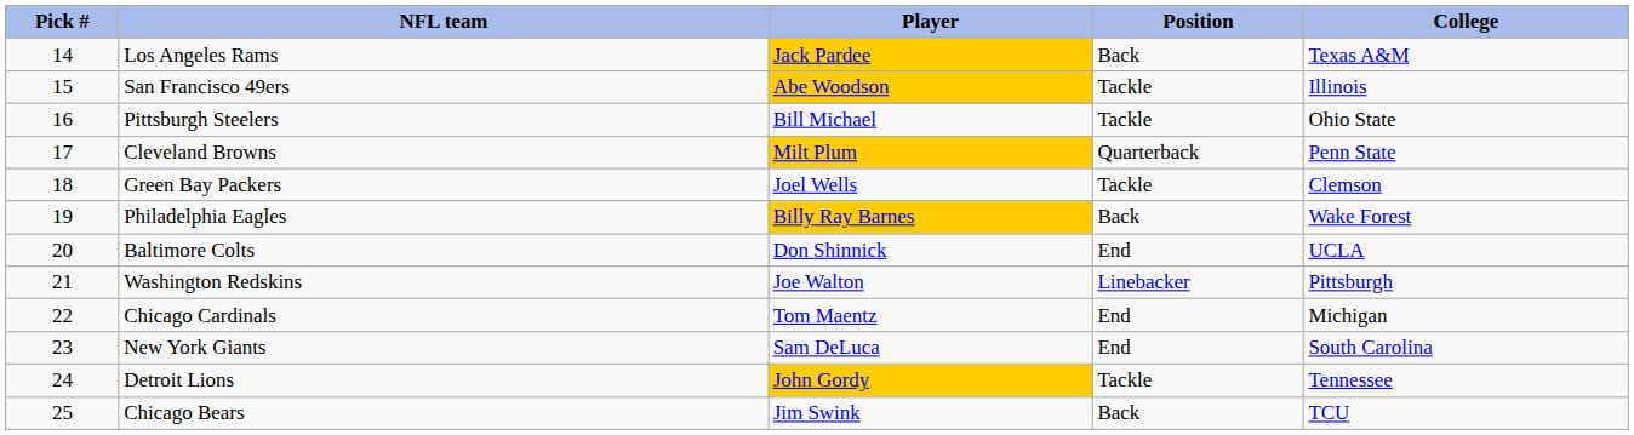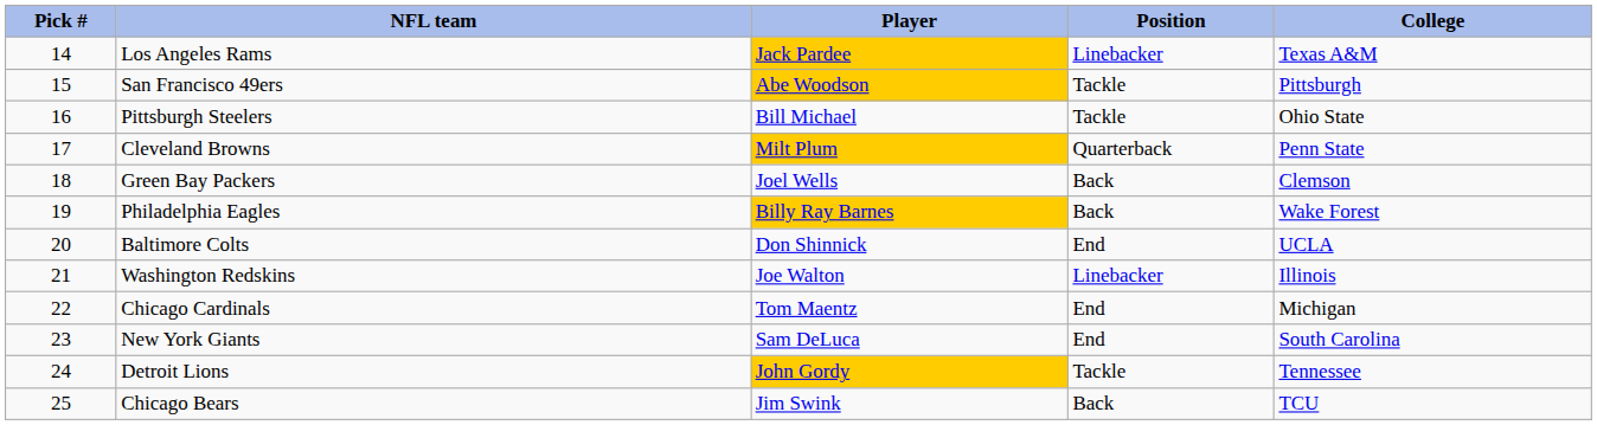Los Angeles Rams | Position: Back -> Linebacker
San Francisco 49ers | College: Illinois -> Pittsburgh
Green Bay Packers | Position: Tackle -> Back
Washington Redskins | College: Pittsburgh -> Illinois
